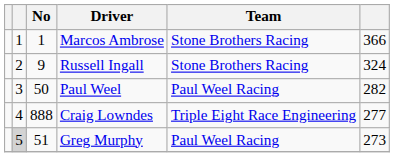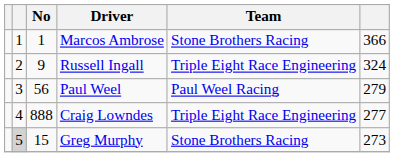Russell Ingall | Team: Stone Brothers Racing -> Triple Eight Race Engineering
Paul Weel | No: 50 -> 56
Paul Weel | column 6: 282 -> 279
Greg Murphy | No: 51 -> 15
Greg Murphy | Team: Paul Weel Racing -> Stone Brothers Racing
